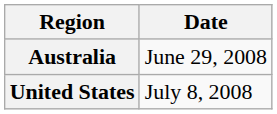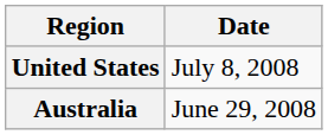rows swapped: Australia <-> United States
